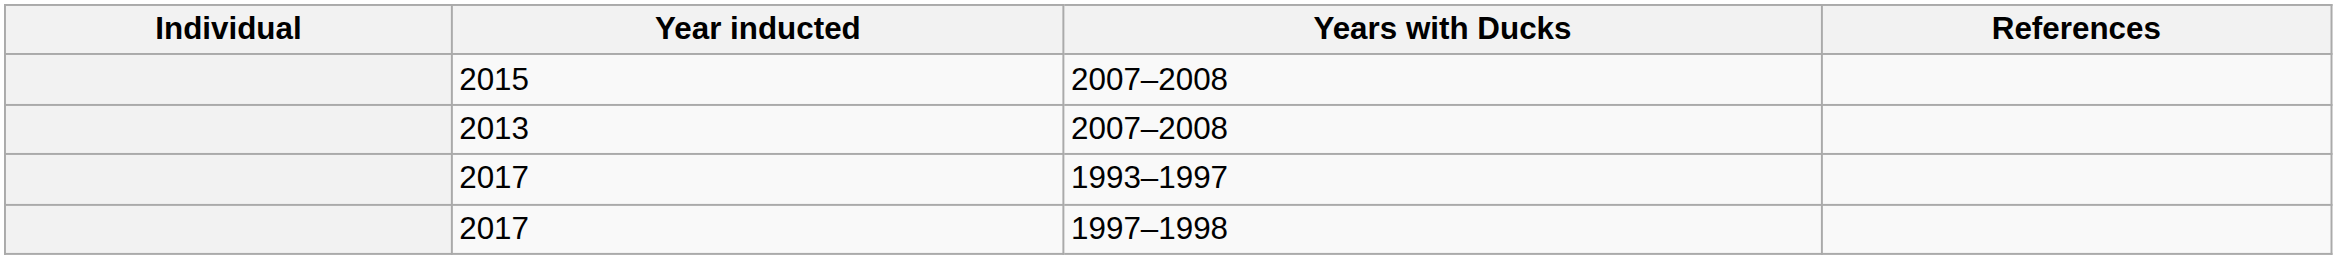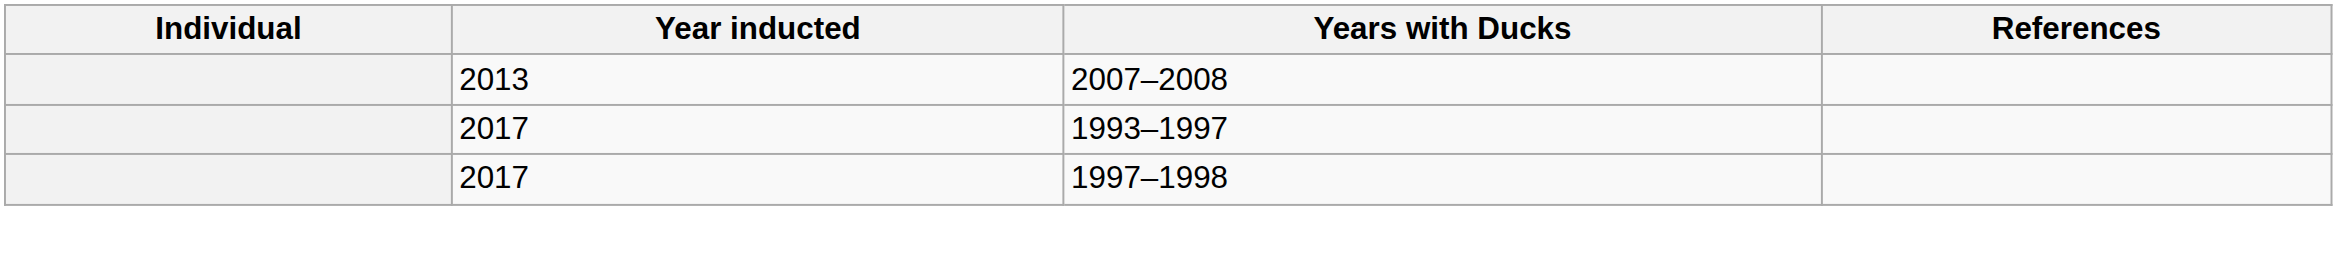- row: 2015 | 2007–2008
